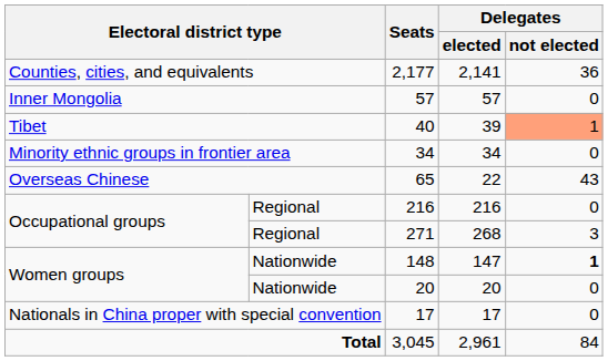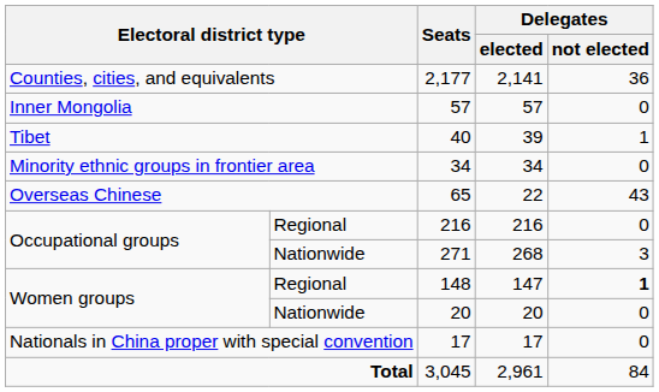40 | Delegates / not elected: lightsalmon background -> no background
271 | column 2: Regional -> Nationwide
148 | column 2: Nationwide -> Regional
